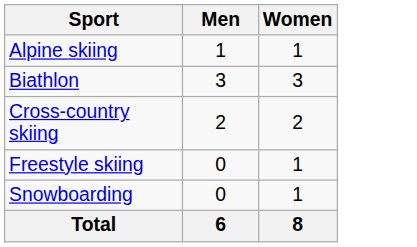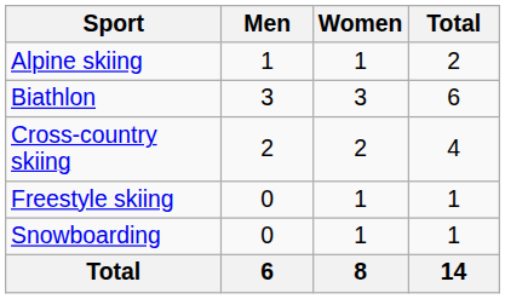+ column: Total | 2 | 6 | 4 | 1 | 1 | 14
